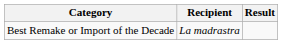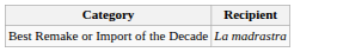- column: Result
